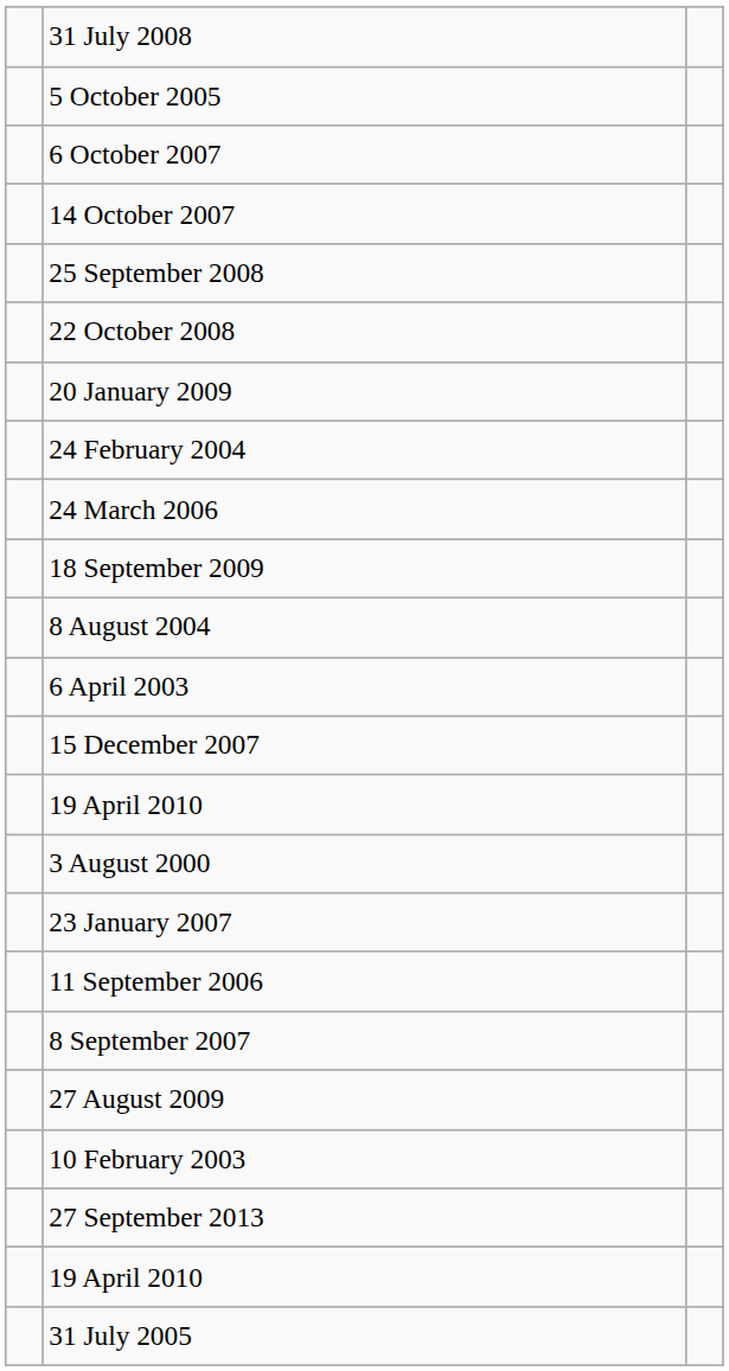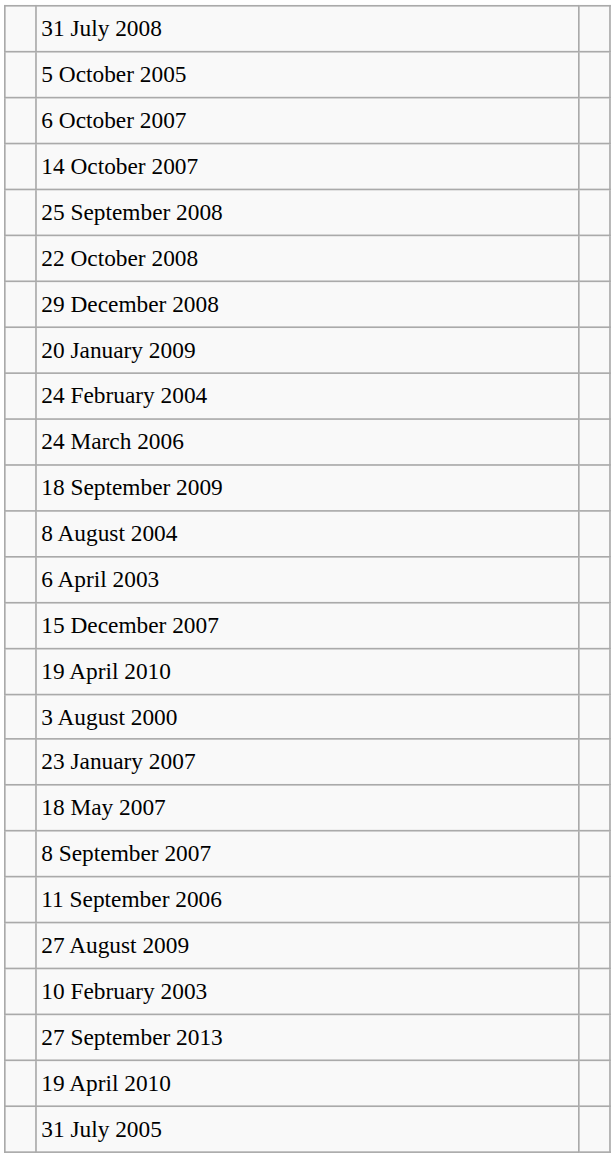+ row: 29 December 2008
+ row: 18 May 2007
rows swapped: 11 September 2006 <-> 8 September 2007
